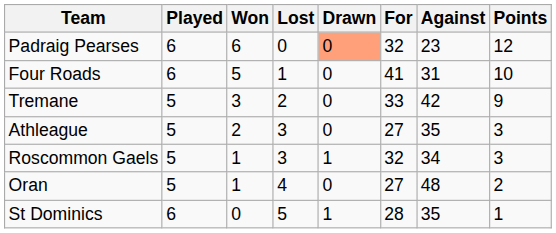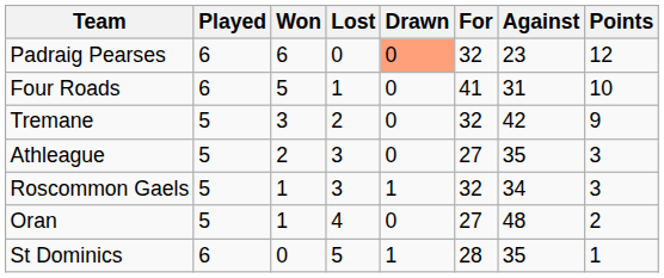Tremane | For: 33 -> 32
